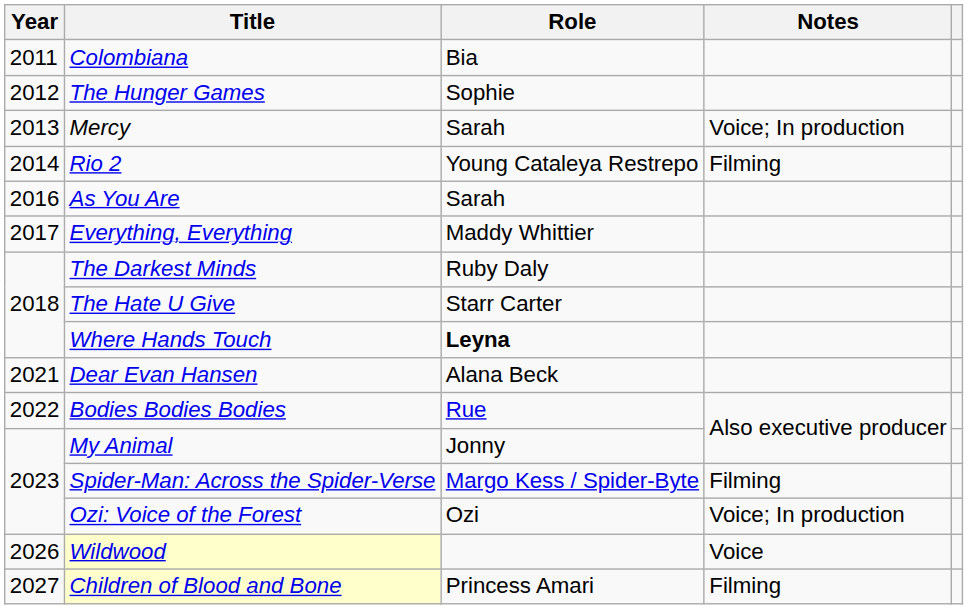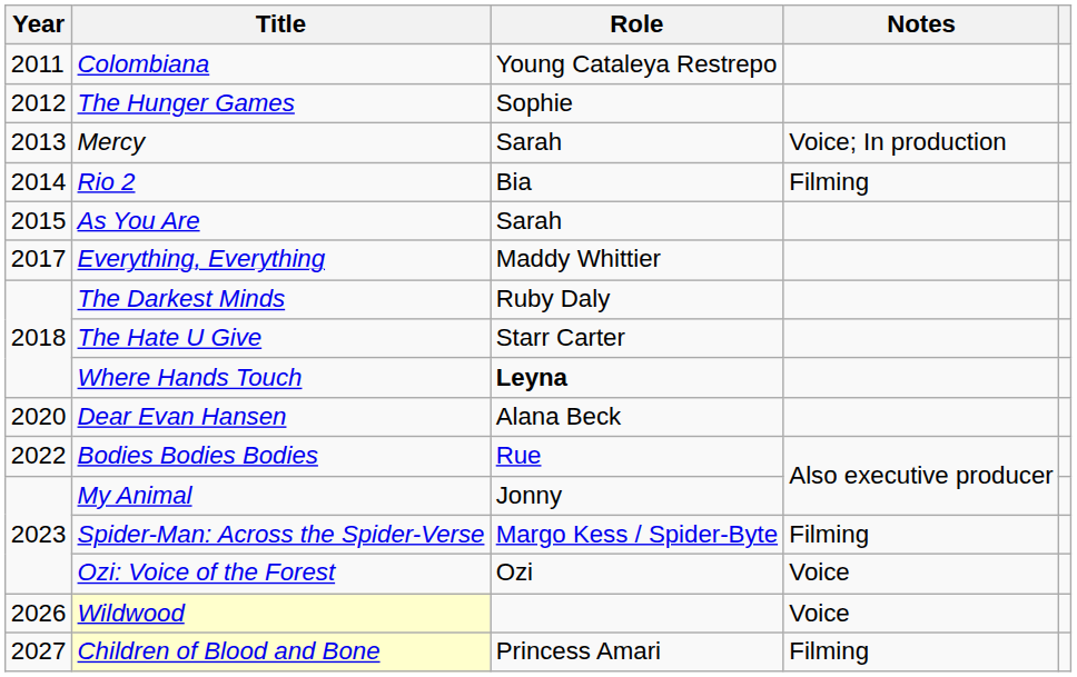Colombiana | Role: Bia -> Young Cataleya Restrepo
Rio 2 | Role: Young Cataleya Restrepo -> Bia
As You Are | Year: 2016 -> 2015
Dear Evan Hansen | Year: 2021 -> 2020
Ozi: Voice of the Forest | Notes: Voice; In production -> Voice
